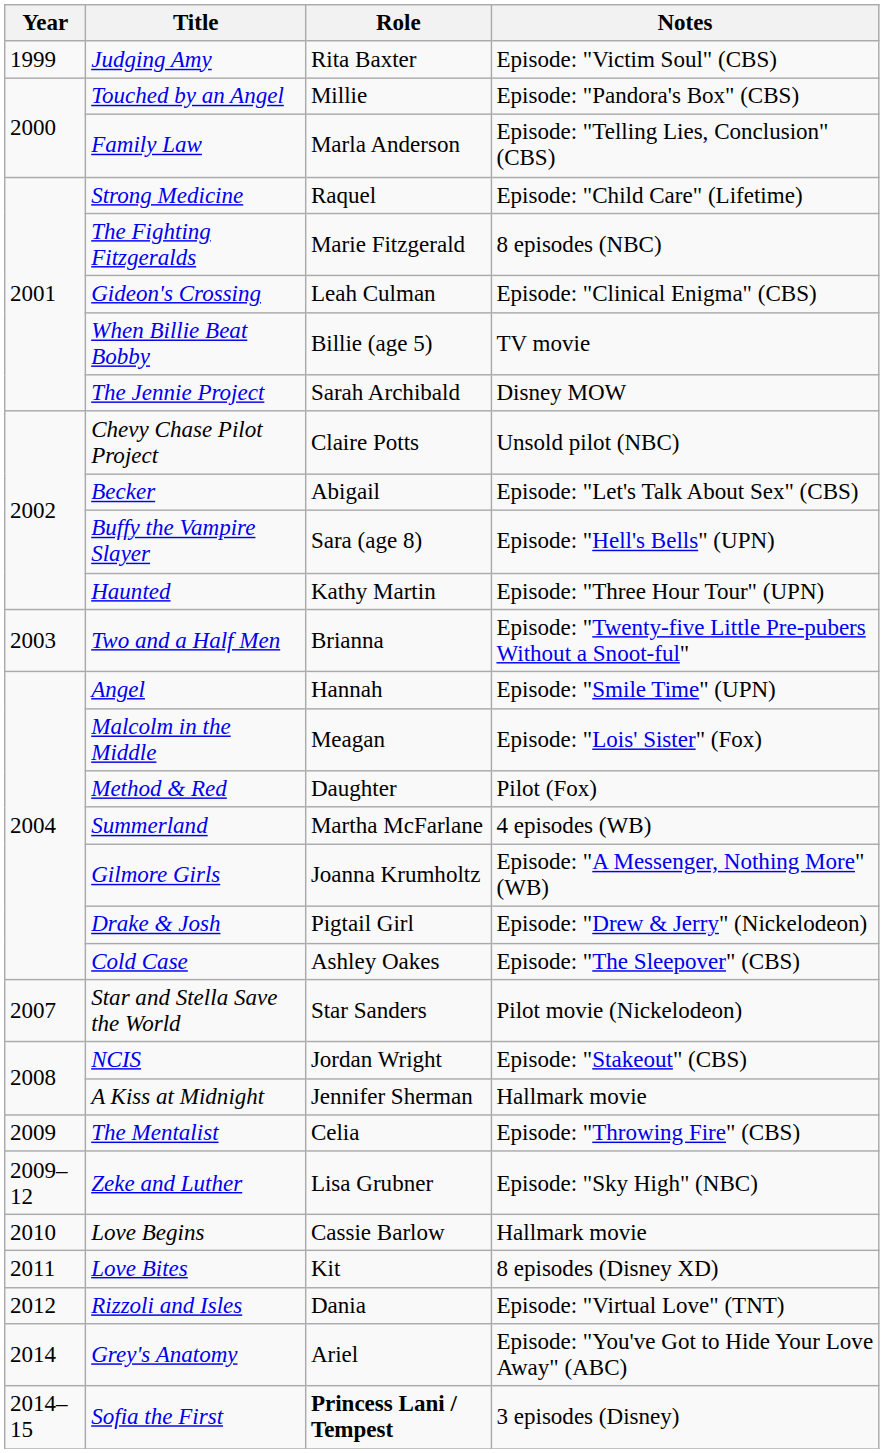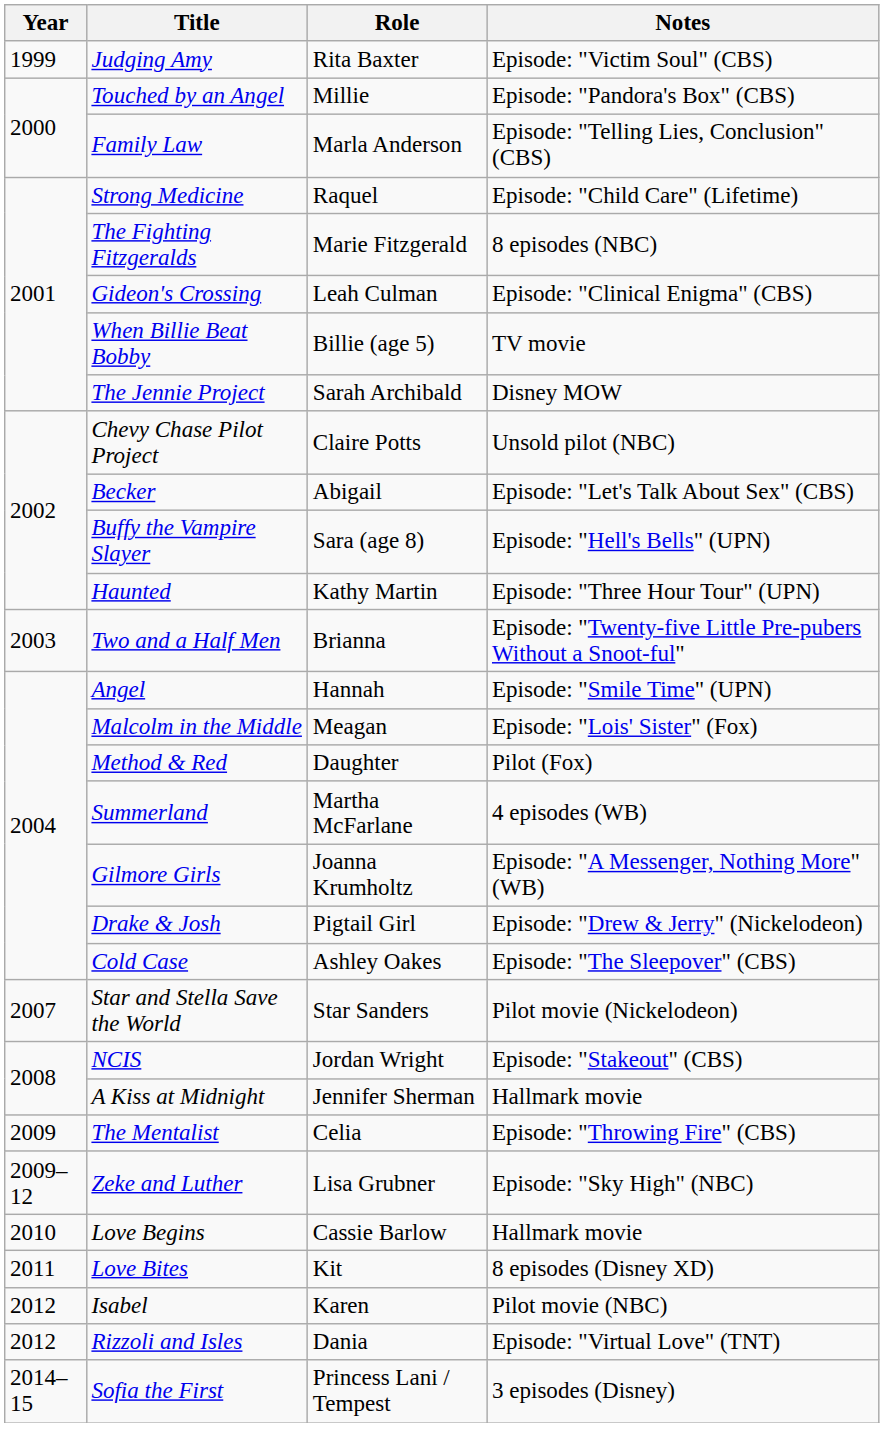+ row: 2012 | Isabel | Karen | Pilot movie (NBC)
- row: 2014 | Grey's Anatomy | Ariel | Episode: "You've Got to Hide Your Love Away" (ABC)
Sofia the First | Role: bold -> normal
